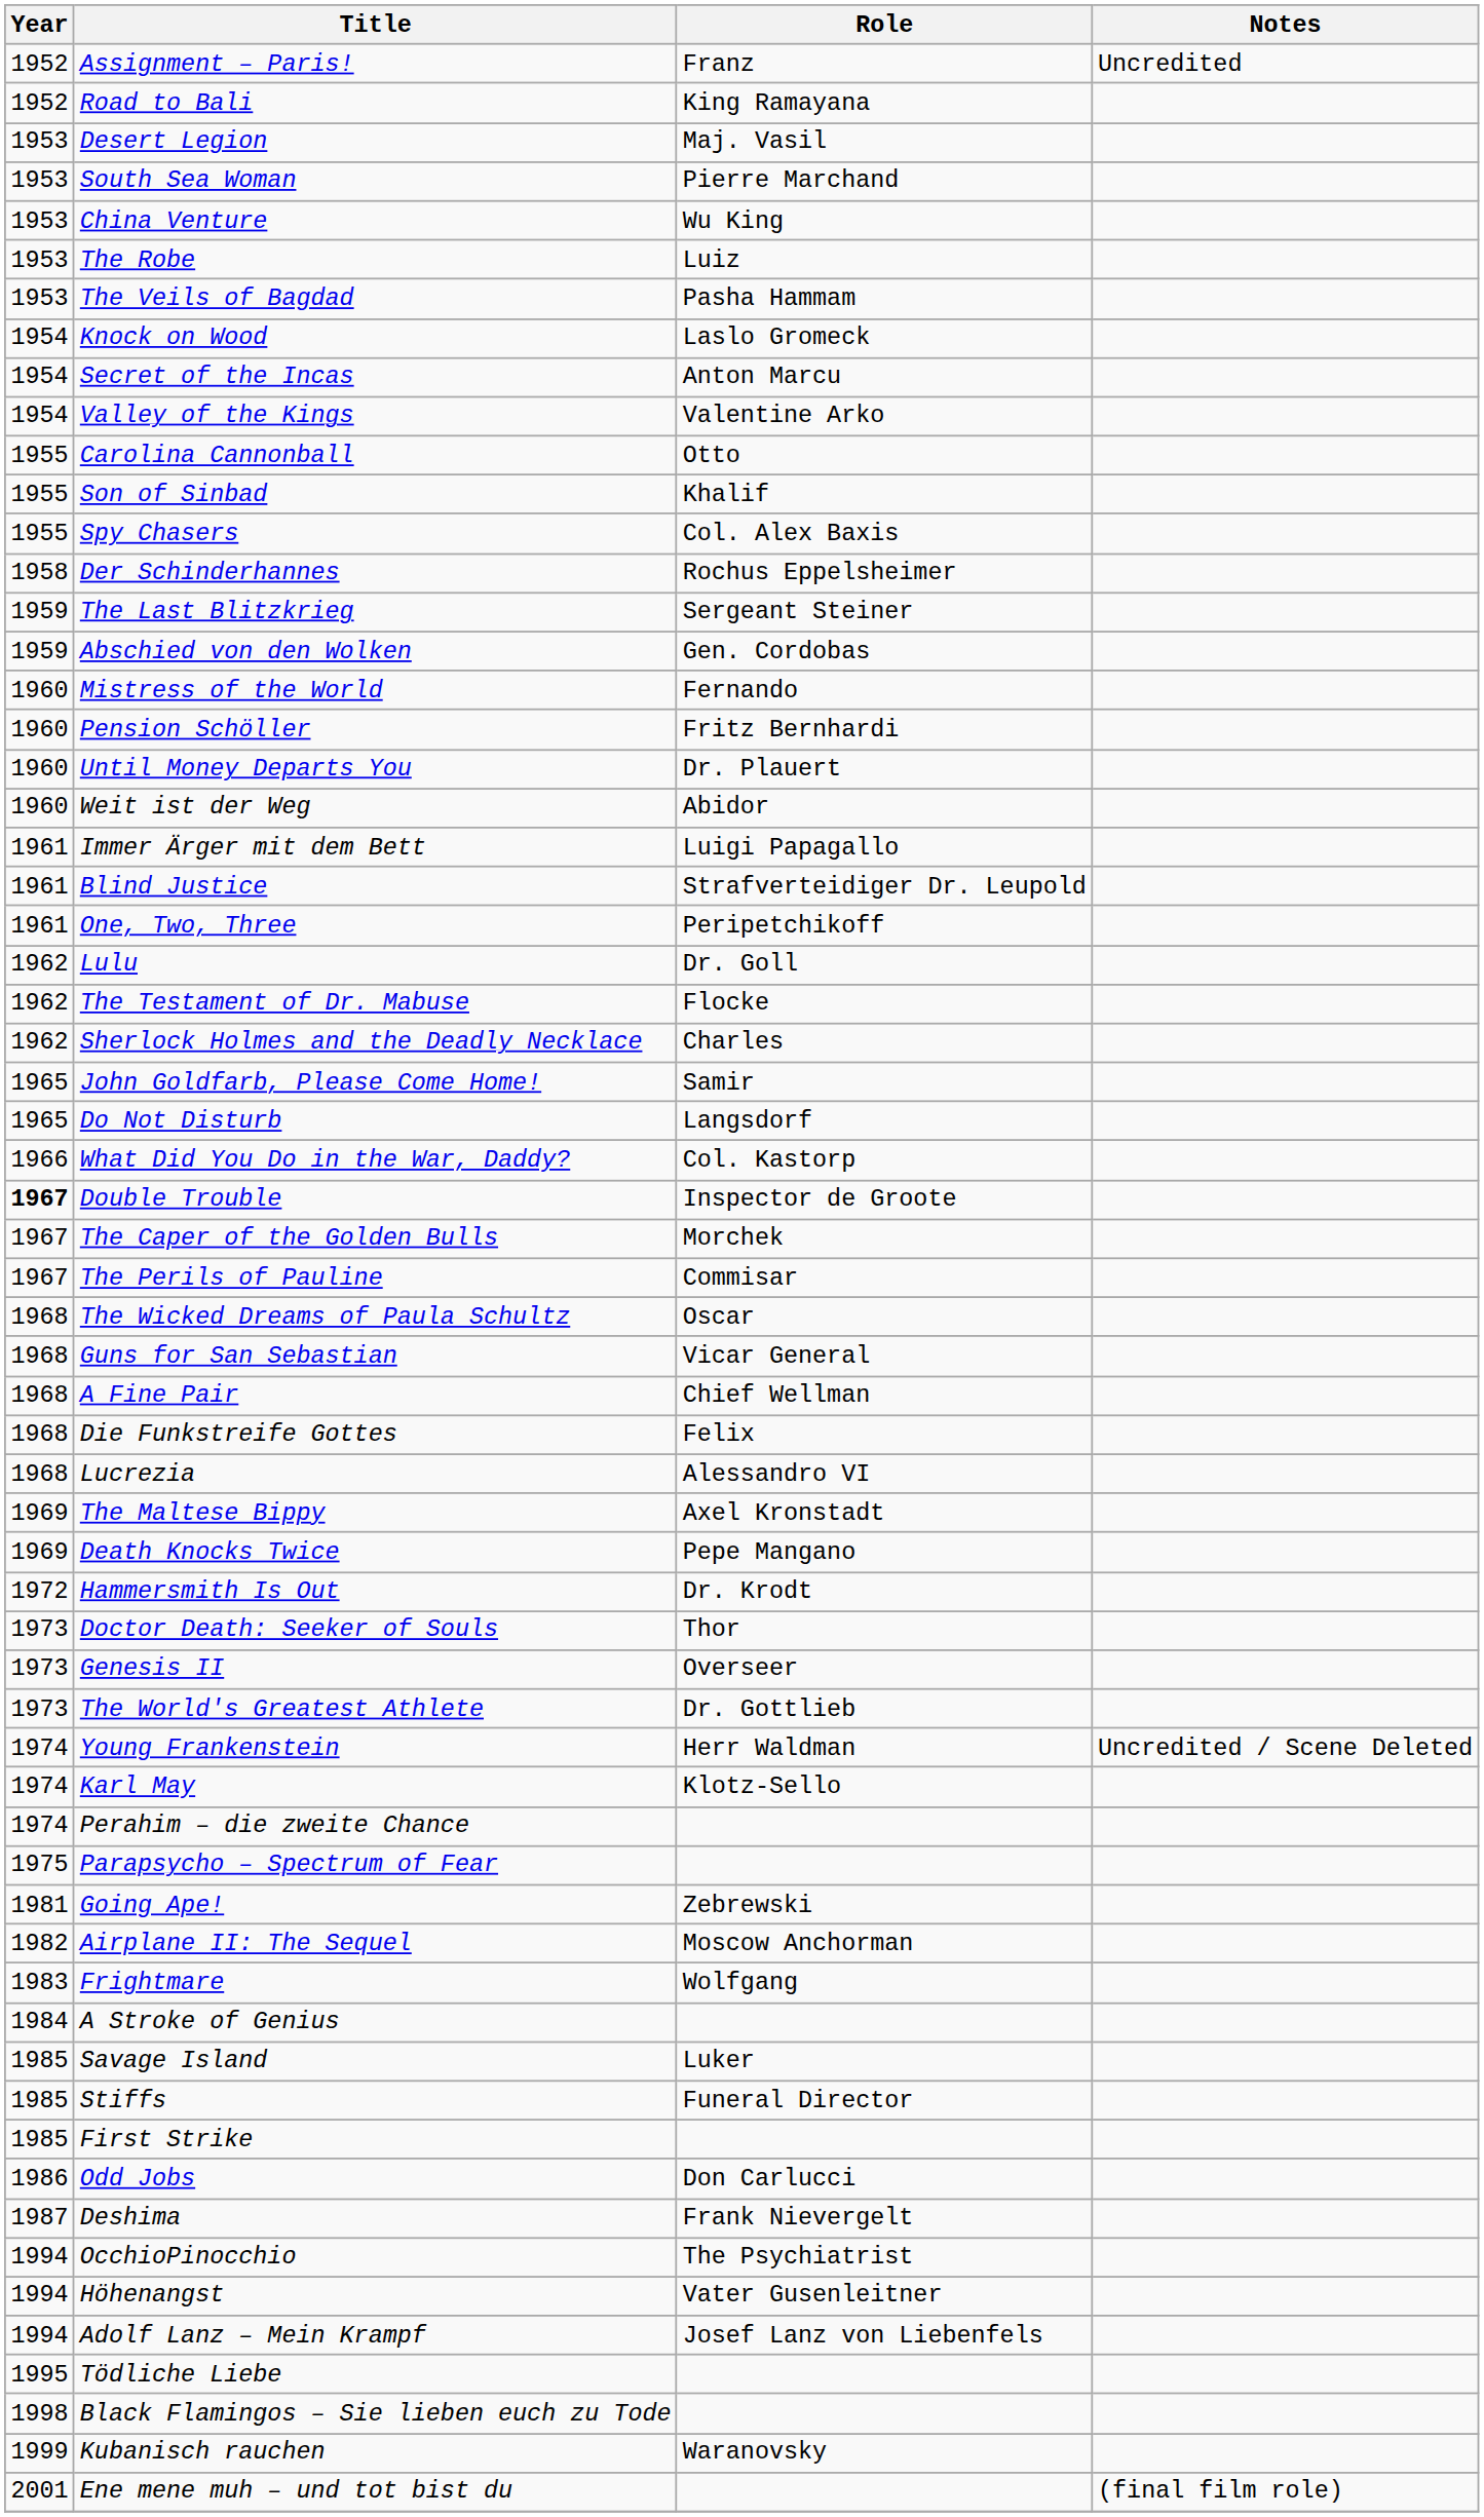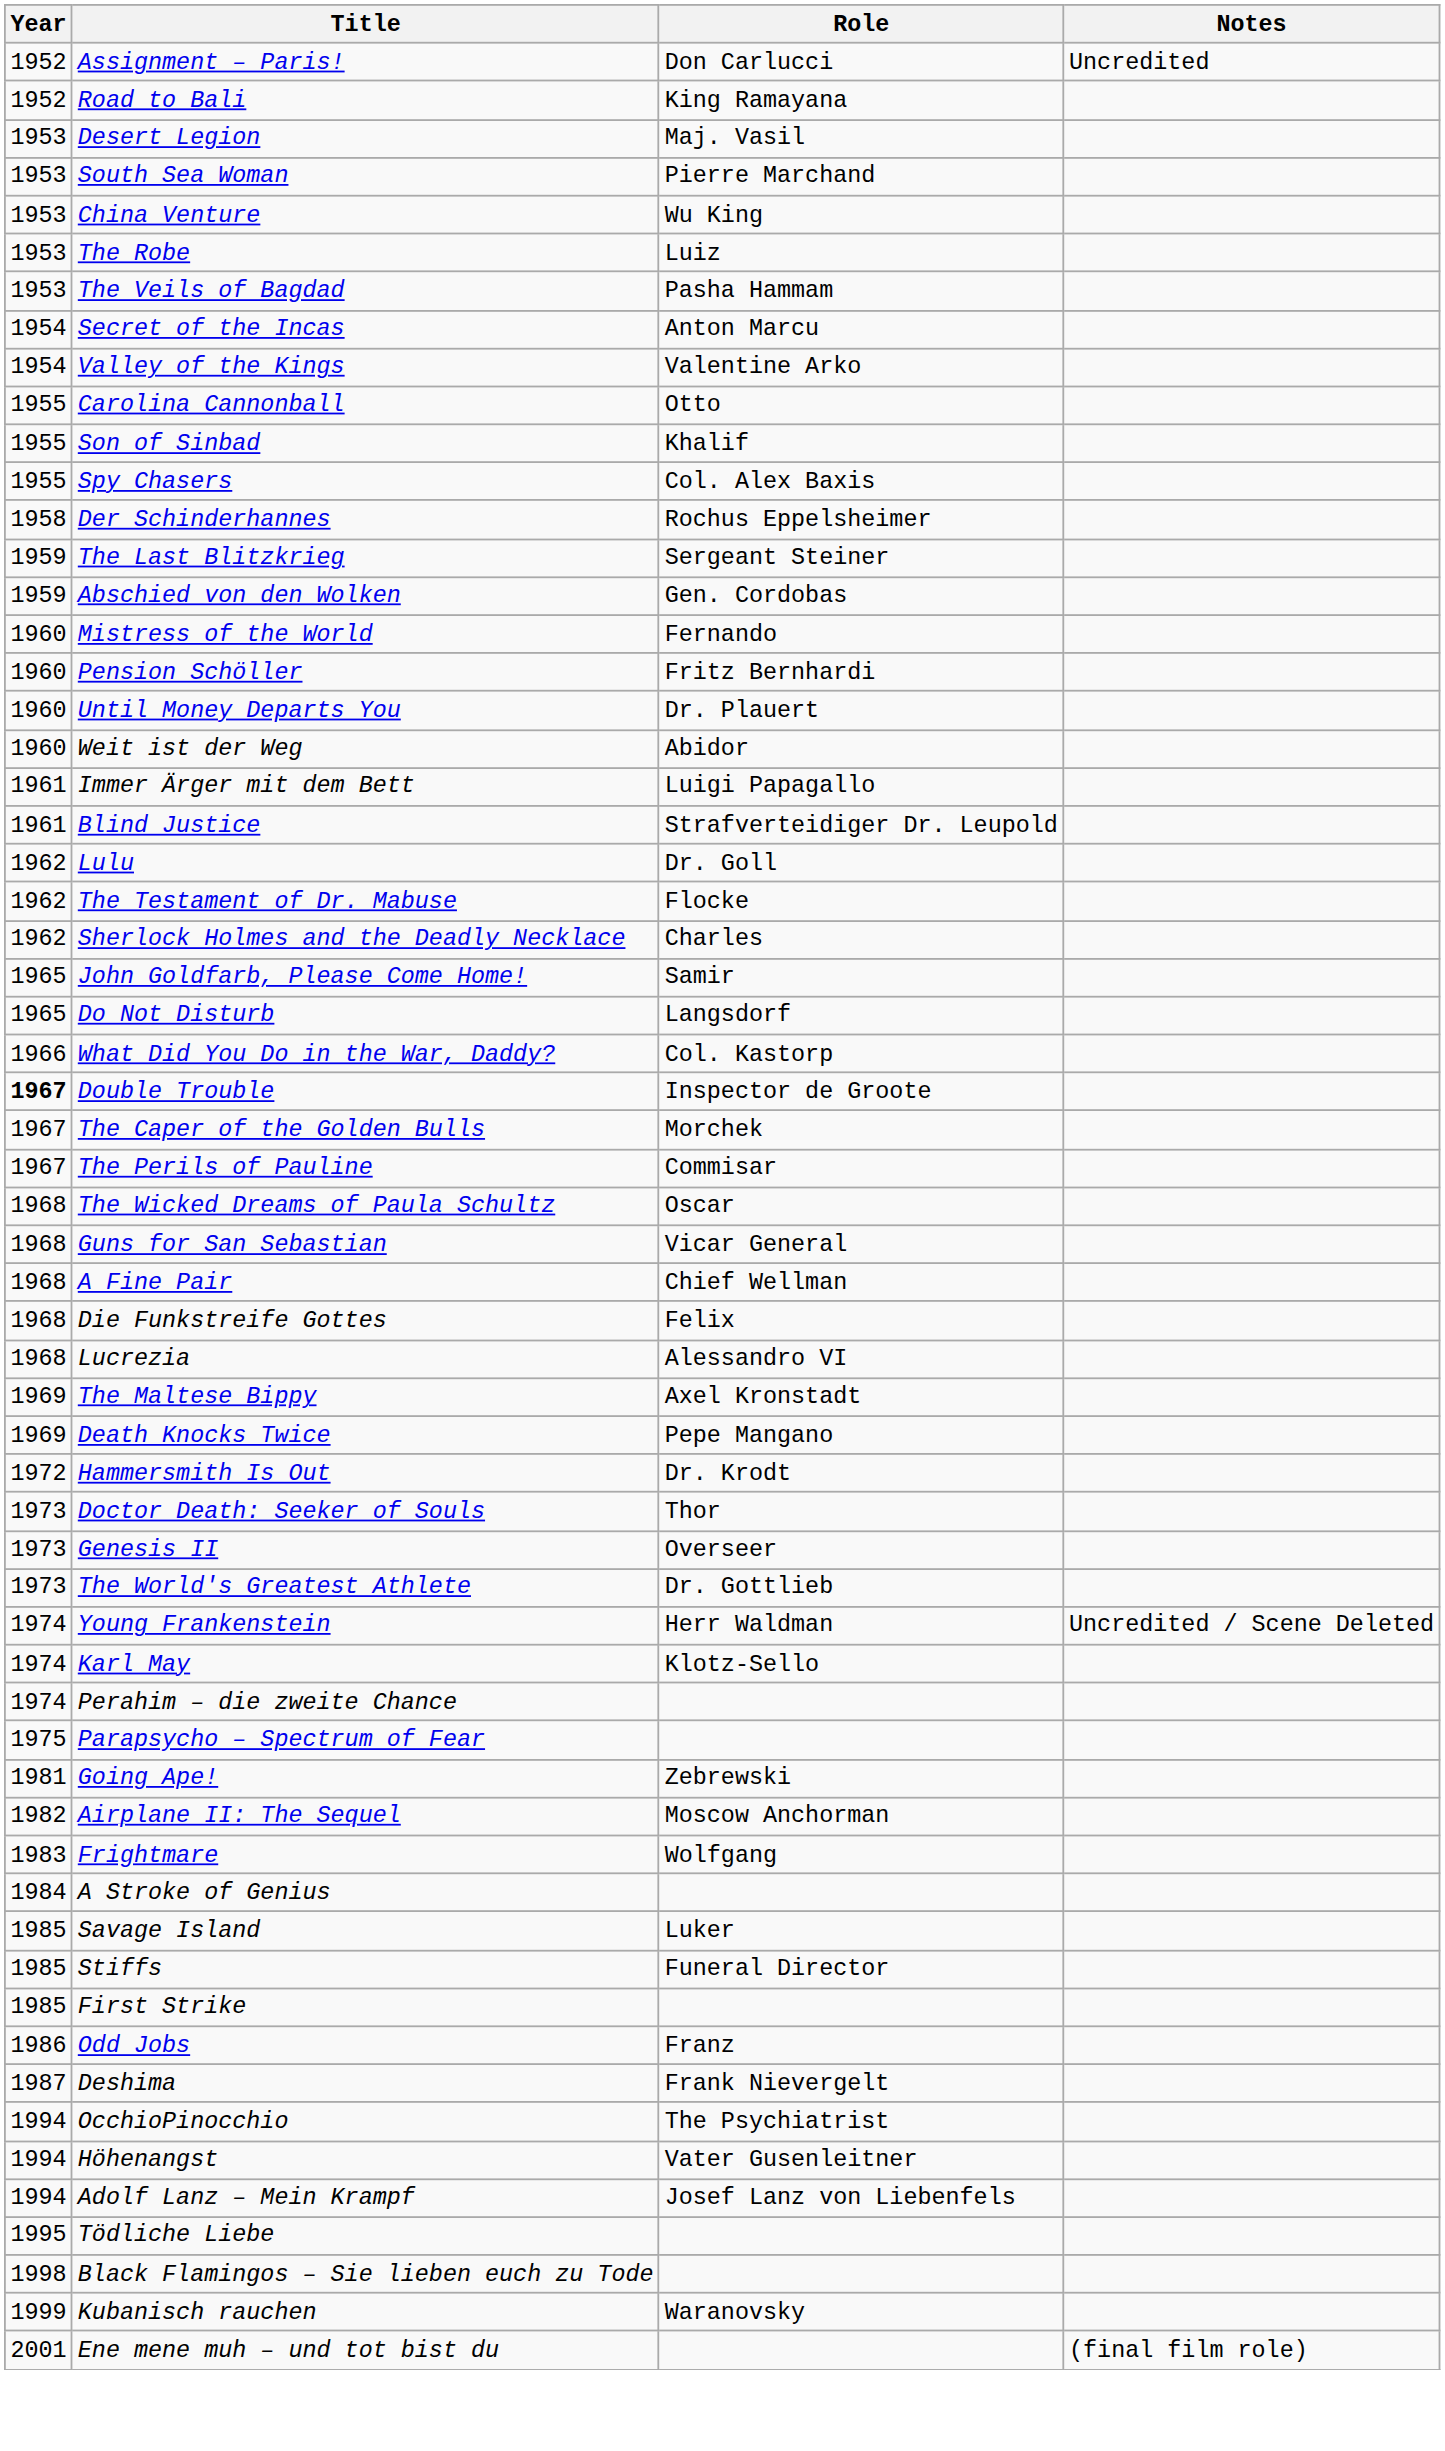Assignment – Paris! | Role: Franz -> Don Carlucci
- row: 1954 | Knock on Wood | Laslo Gromeck
- row: 1961 | One, Two, Three | Peripetchikoff
Odd Jobs | Role: Don Carlucci -> Franz
